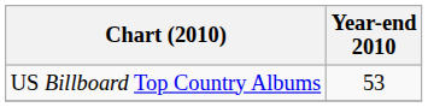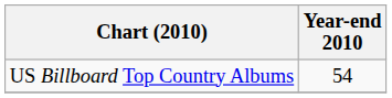US Billboard Top Country Albums | Year-end 2010: 53 -> 54
